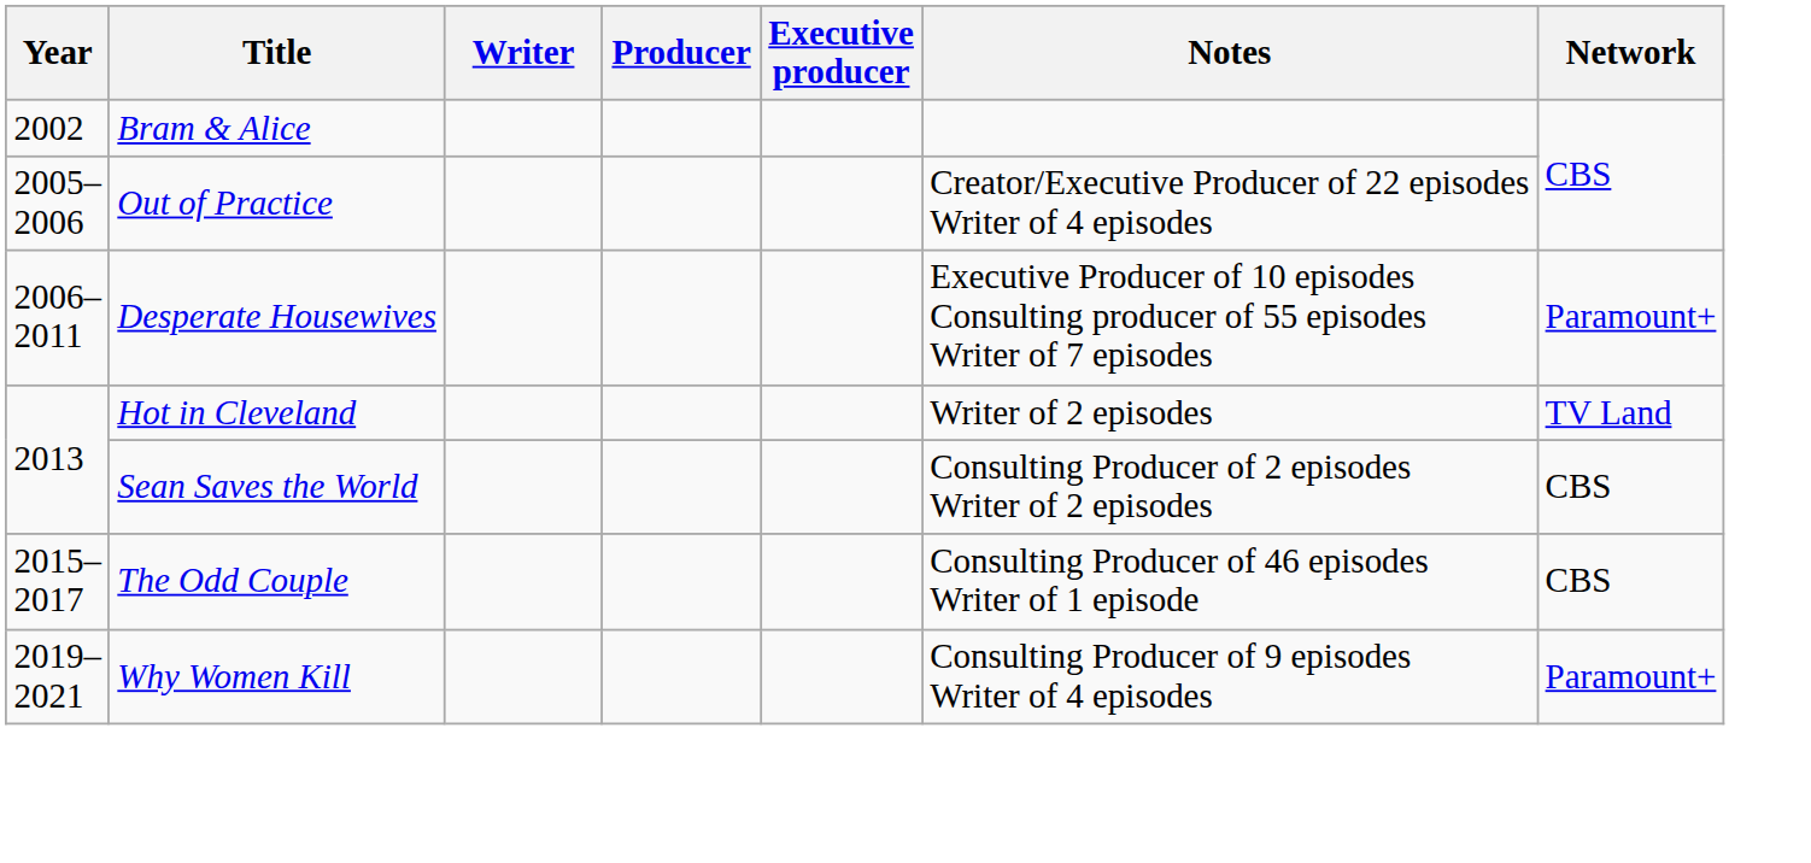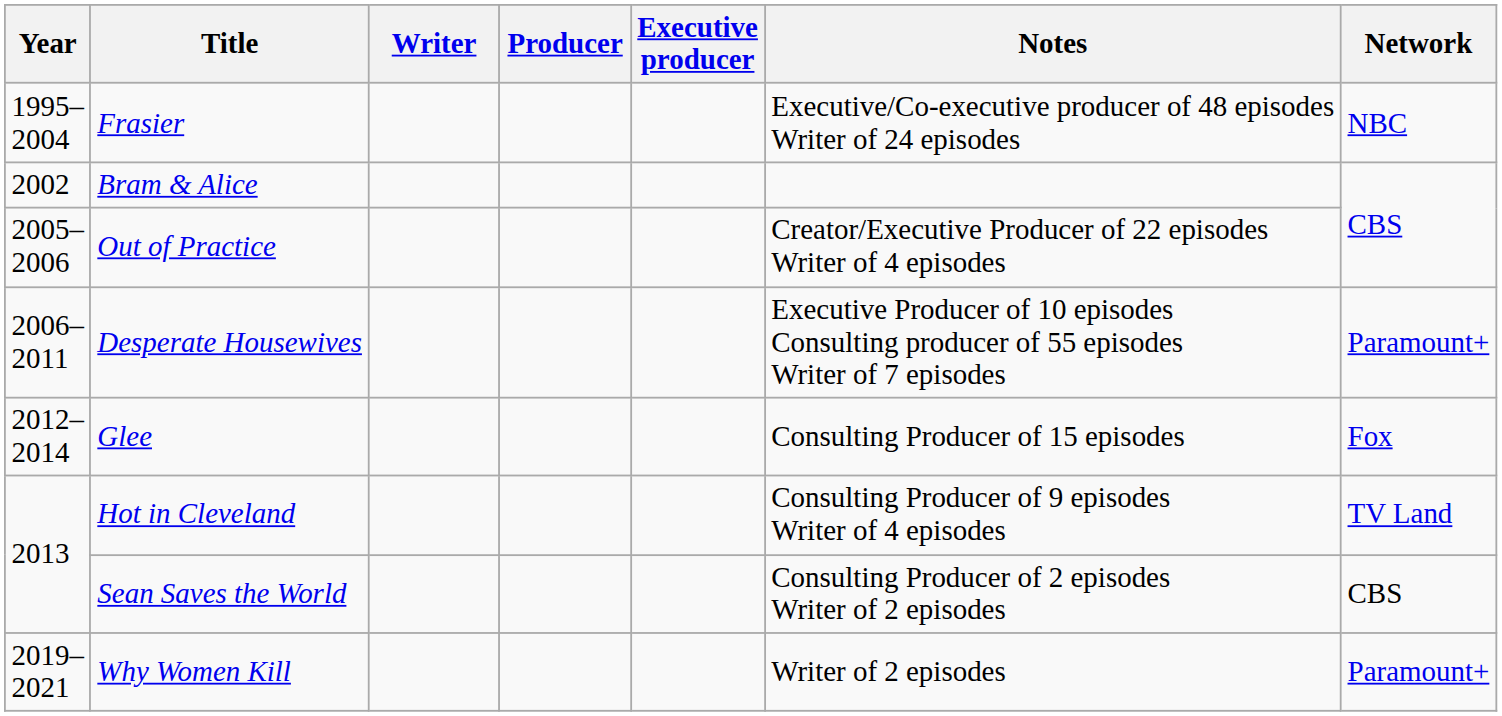+ row: 1995–2004 | Frasier | Executive/Co-executive producer of 48 episodes Writer of 24 episodes | NBC
+ row: 2012–2014 | Glee | Consulting Producer of 15 episodes | Fox
Hot in Cleveland | Notes: Writer of 2 episodes -> Consulting Producer of 9 episodes Writer of 4 episodes
- row: 2015–2017 | The Odd Couple | Consulting Producer of 46 episodes Writer of 1 episode | CBS
Why Women Kill | Notes: Consulting Producer of 9 episodes Writer of 4 episodes -> Writer of 2 episodes
